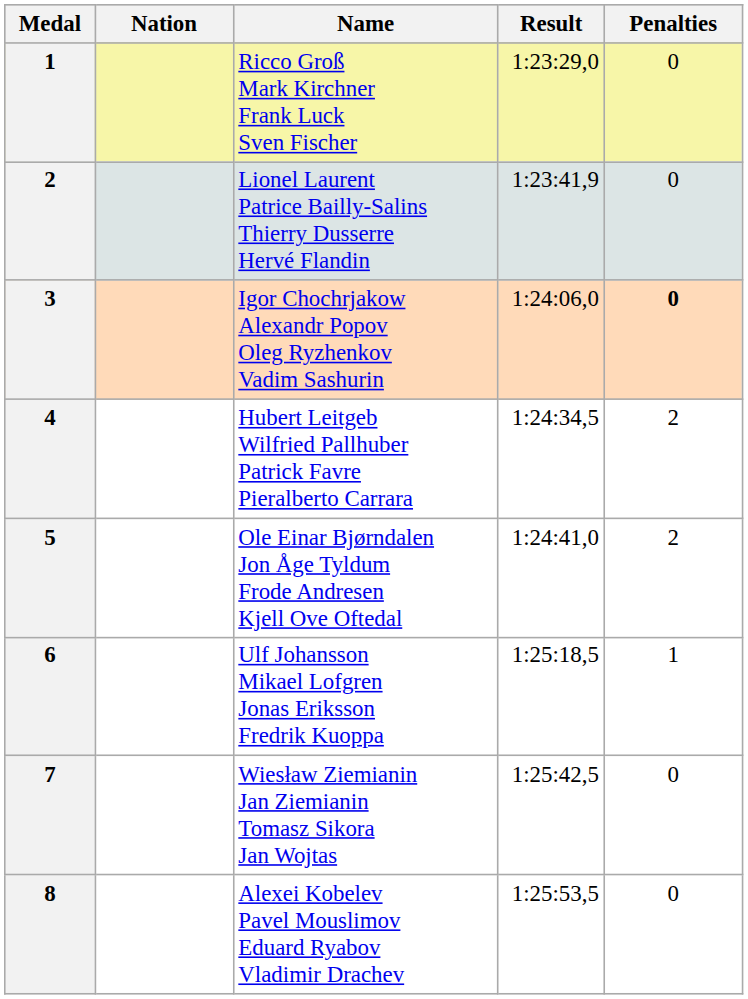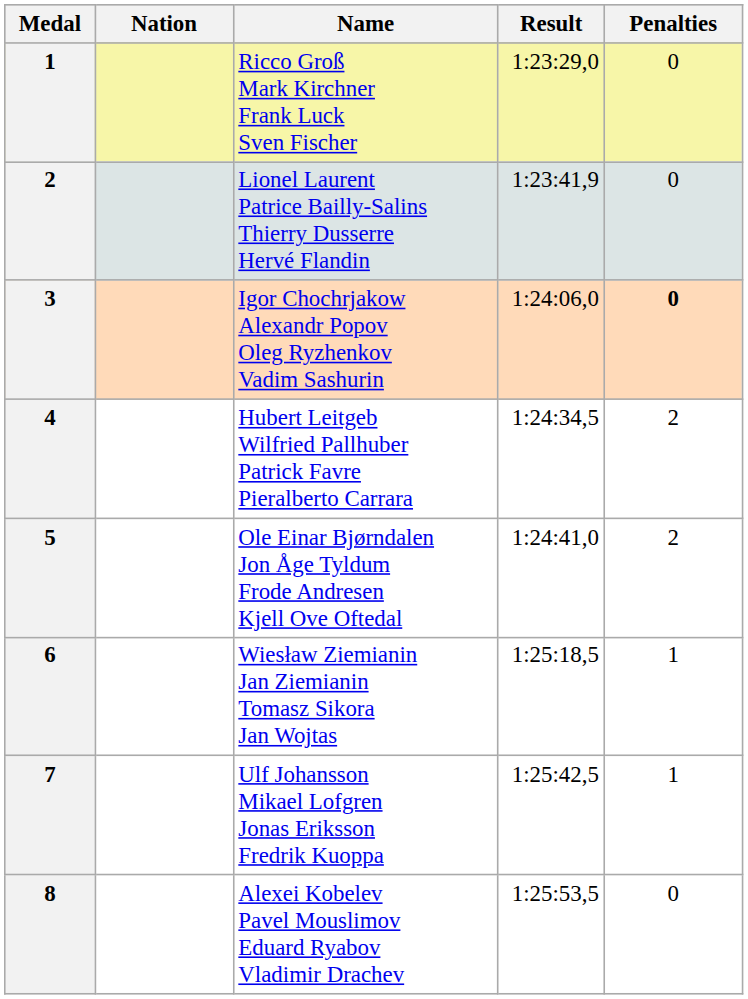6 | Name: Ulf Johansson Mikael Lofgren Jonas Eriksson Fredrik Kuoppa -> Wiesław Ziemianin Jan Ziemianin Tomasz Sikora Jan Wojtas
7 | Name: Wiesław Ziemianin Jan Ziemianin Tomasz Sikora Jan Wojtas -> Ulf Johansson Mikael Lofgren Jonas Eriksson Fredrik Kuoppa
7 | Penalties: 0 -> 1
